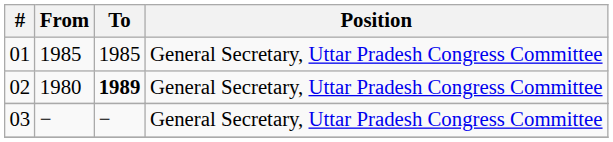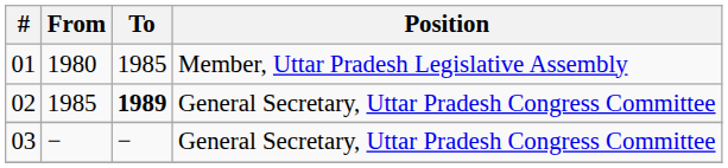01 | From: 1985 -> 1980
01 | Position: General Secretary, Uttar Pradesh Congress Committee -> Member, Uttar Pradesh Legislative Assembly
02 | From: 1980 -> 1985
